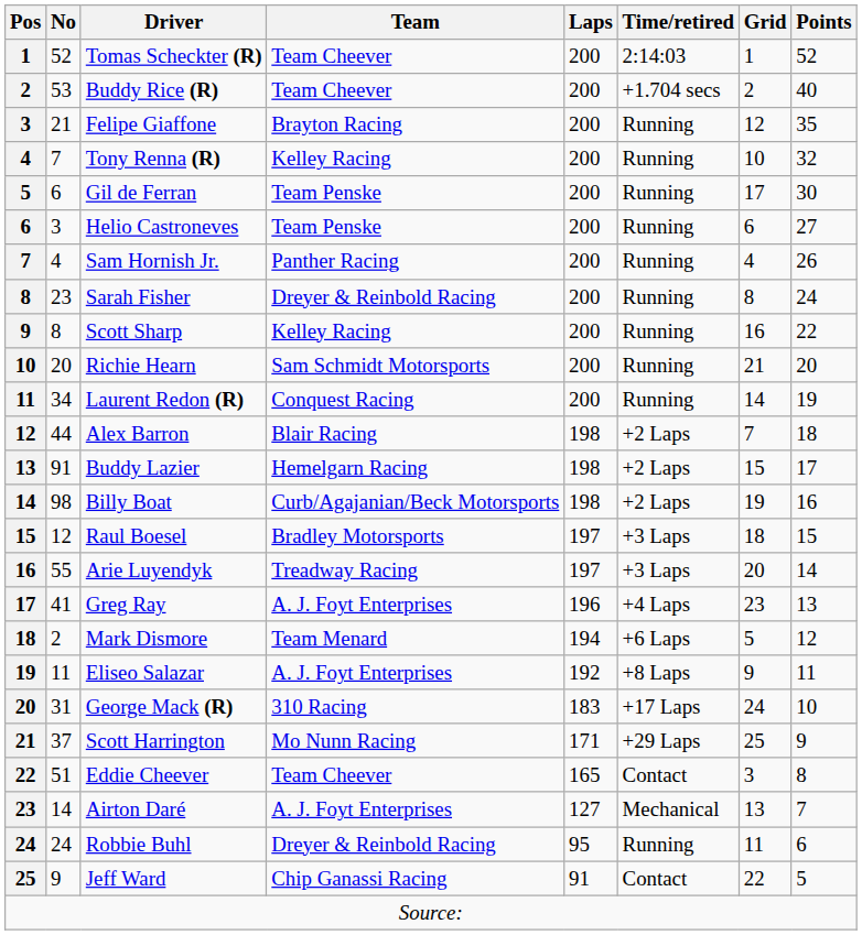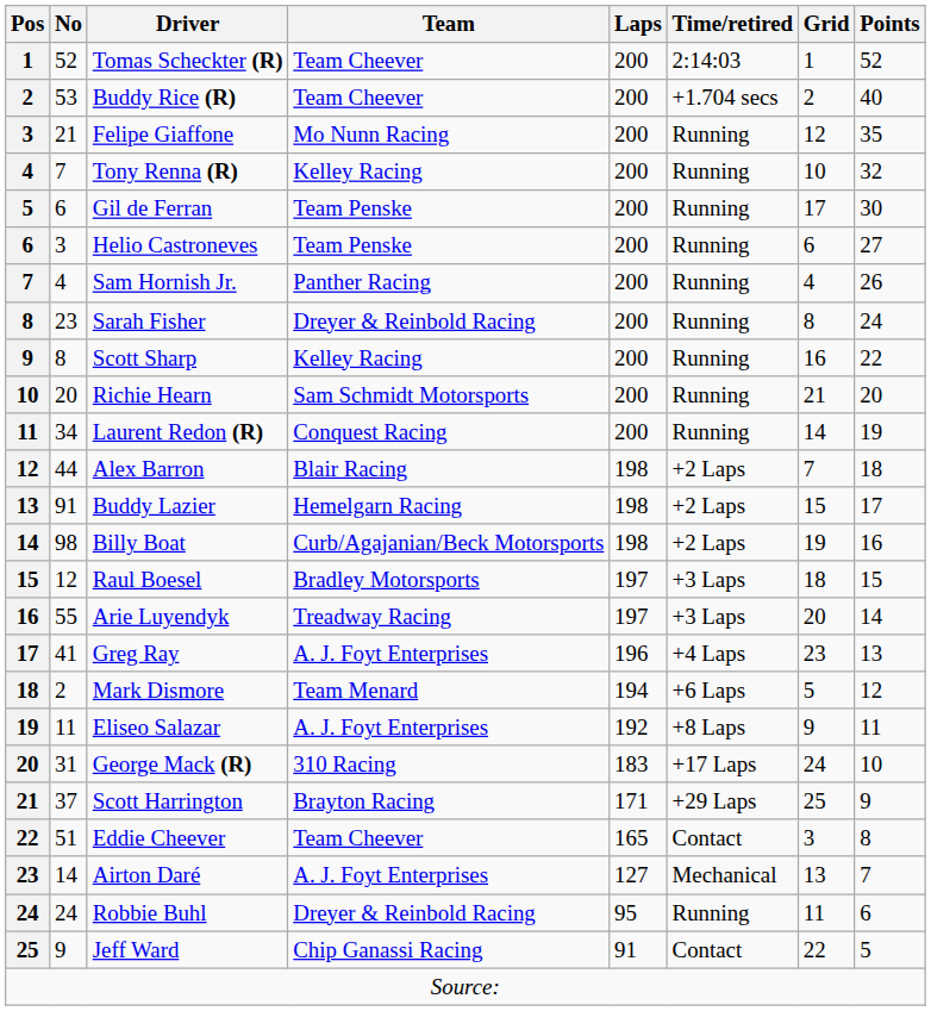Felipe Giaffone | Team: Brayton Racing -> Mo Nunn Racing
Scott Harrington | Team: Mo Nunn Racing -> Brayton Racing
